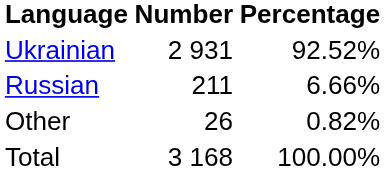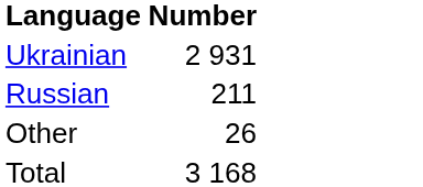- column: Percentage | 92.52% | 6.66% | 0.82% | 100.00%
